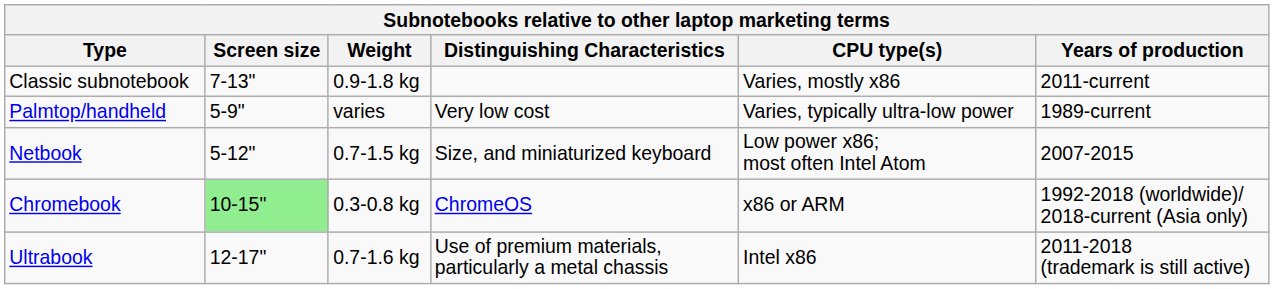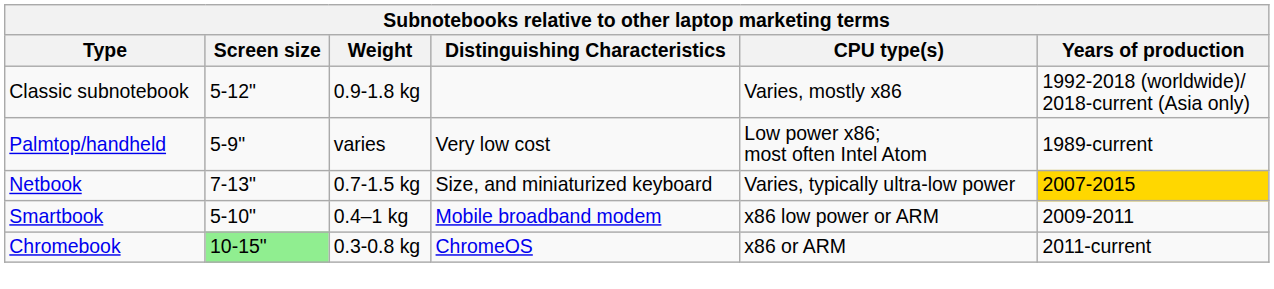Classic subnotebook | Screen size: 7-13" -> 5-12"
Classic subnotebook | Years of production: 2011-current -> 1992-2018 (worldwide)/ 2018-current (Asia only)
Palmtop/handheld | CPU type(s): Varies, typically ultra-low power -> Low power x86; most often Intel Atom
Netbook | Screen size: 5-12" -> 7-13"
Netbook | CPU type(s): Low power x86; most often Intel Atom -> Varies, typically ultra-low power
Netbook | Years of production: no background -> gold background
+ row: Smartbook | 5-10" | 0.4–1 kg | Mobile broadband modem | x86 low power or ARM | 2009-2011
Chromebook | Years of production: 1992-2018 (worldwide)/ 2018-current (Asia only) -> 2011-current
- row: Ultrabook | 12-17" | 0.7-1.6 kg | Use of premium materials, particularly a metal chassis | Intel x86 | 2011-2018 (trademark is still active)
